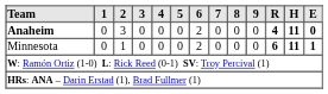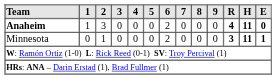Anaheim | 1: 0 -> 1
Minnesota | R: 6 -> 3
